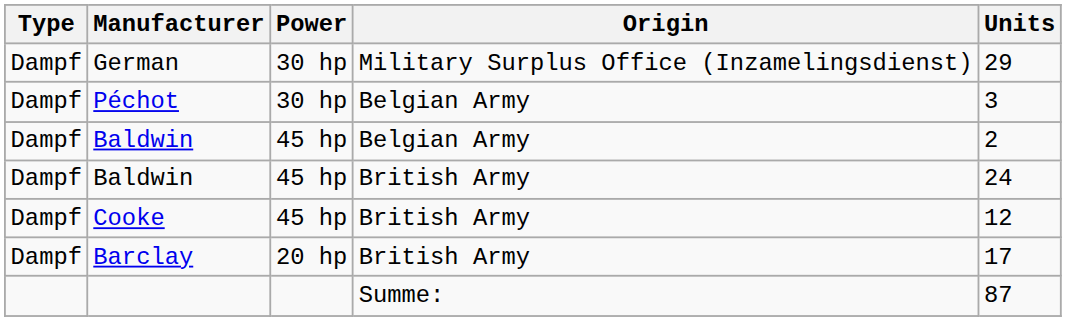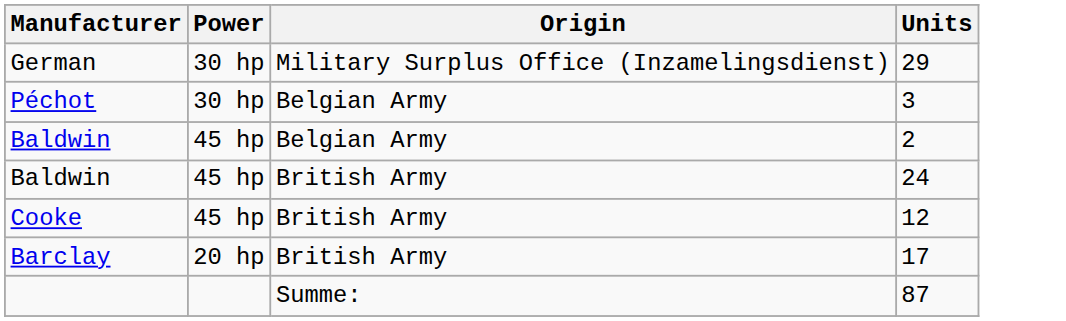- column: Type | Dampf | Dampf | Dampf | Dampf | Dampf | Dampf
